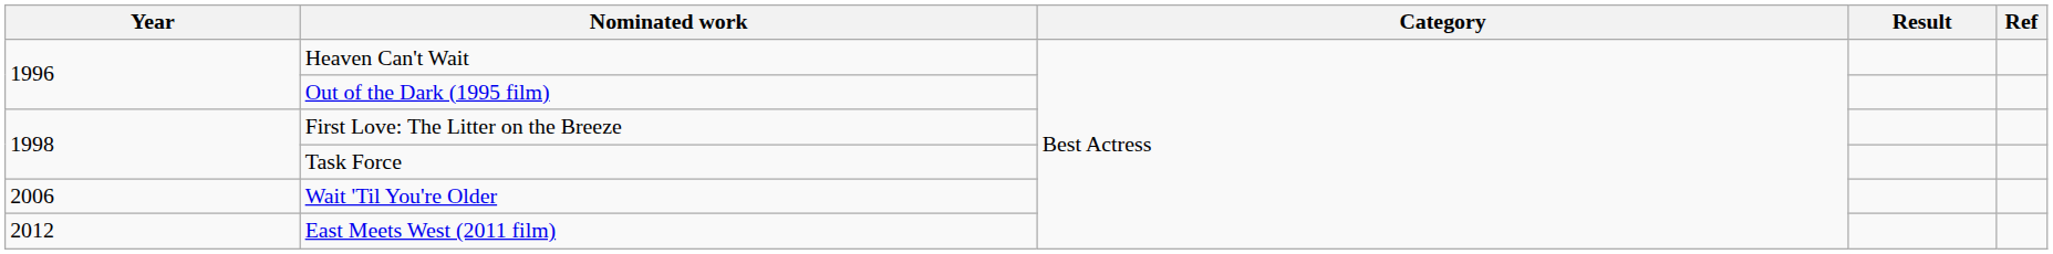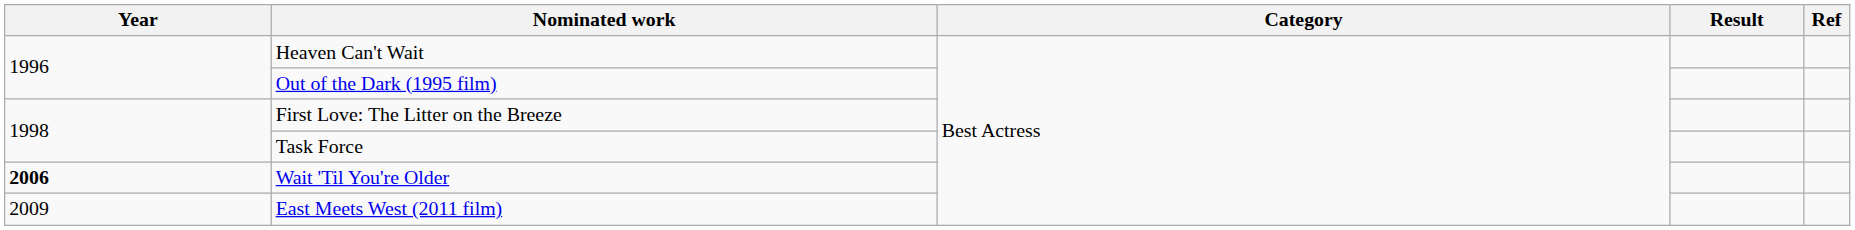Wait 'Til You're Older | Year: normal -> bold
East Meets West (2011 film) | Year: 2012 -> 2009
